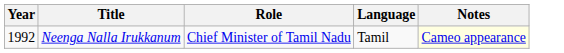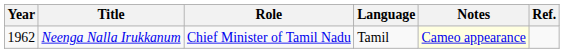+ column: Ref.
Neenga Nalla Irukkanum | Year: 1992 -> 1962
